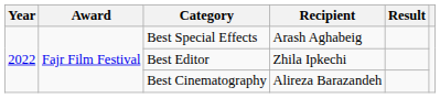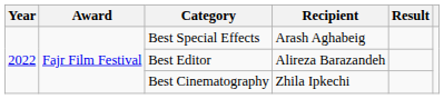Best Editor | Recipient: Zhila Ipkechi -> Alireza Barazandeh
Best Cinematography | Recipient: Alireza Barazandeh -> Zhila Ipkechi
